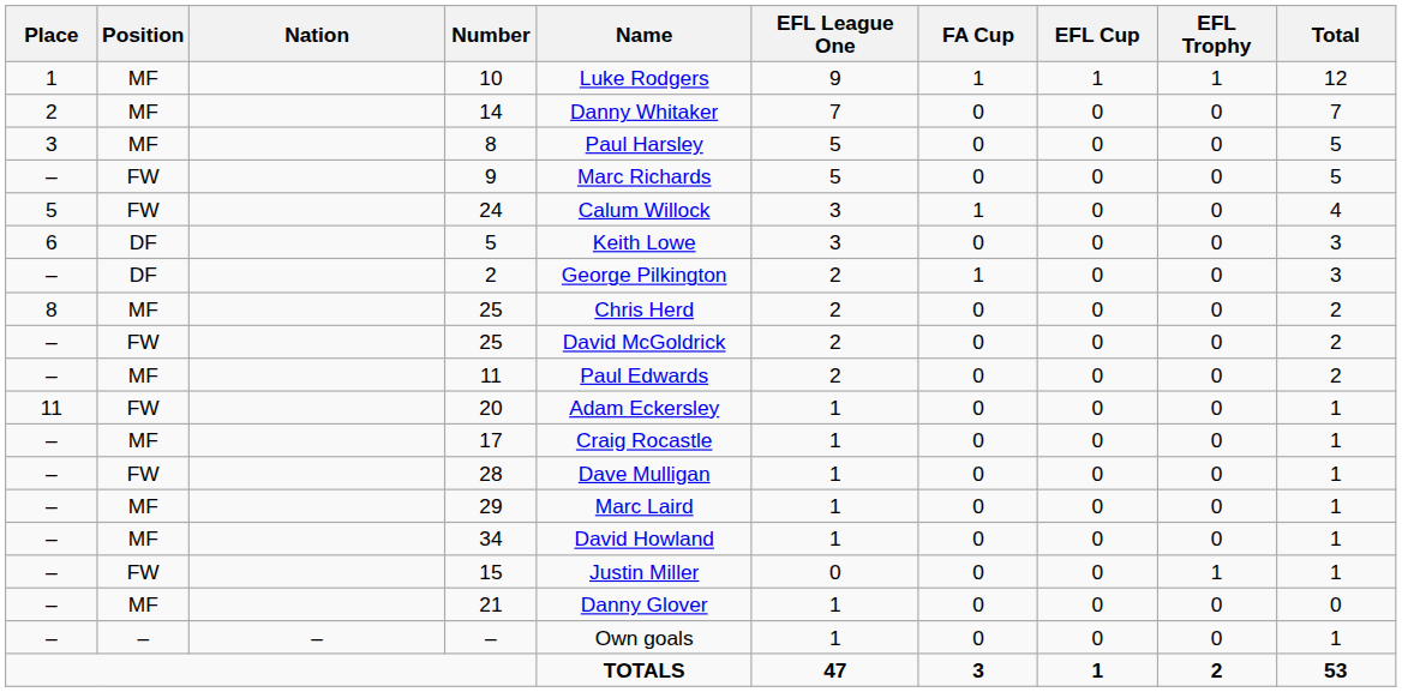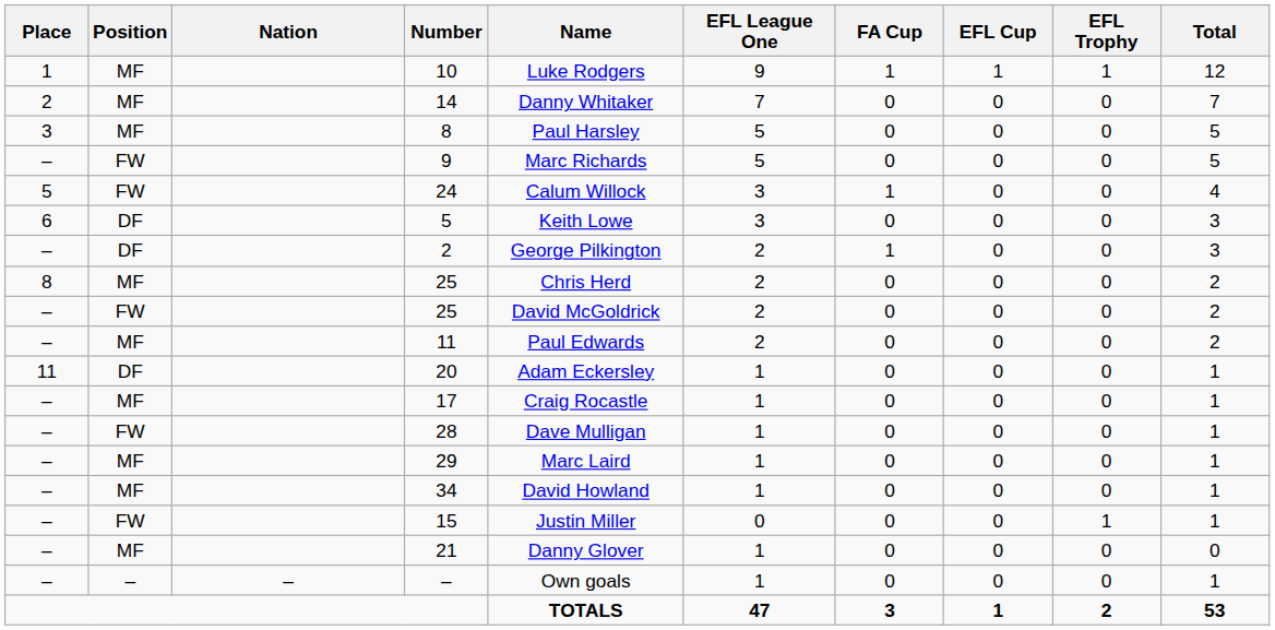20 | Position: FW -> DF
